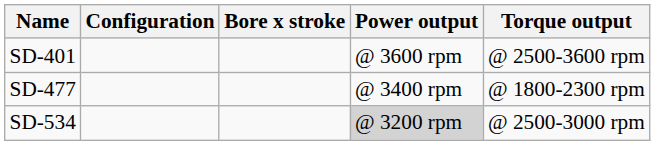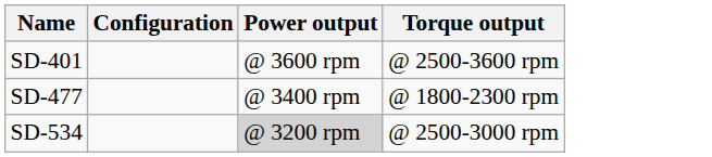- column: Bore x stroke
